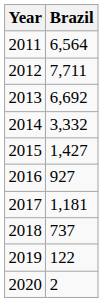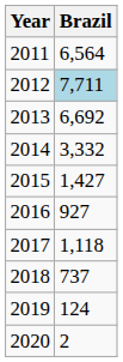2012 | Brazil: no background -> lightblue background
2017 | Brazil: 1,181 -> 1,118
2019 | Brazil: 122 -> 124
